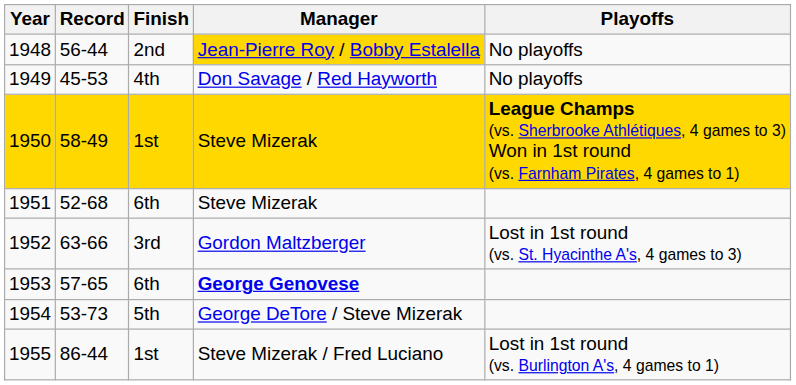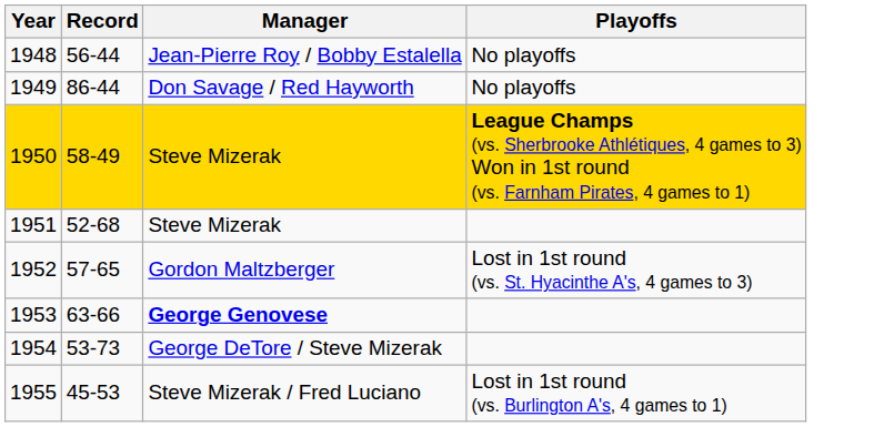- column: Finish | 2nd | 4th | 1st | 6th | 3rd | 6th | 5th | 1st
1948 | Manager: gold background -> no background
1949 | Record: 45-53 -> 86-44
1952 | Record: 63-66 -> 57-65
1953 | Record: 57-65 -> 63-66
1955 | Record: 86-44 -> 45-53
